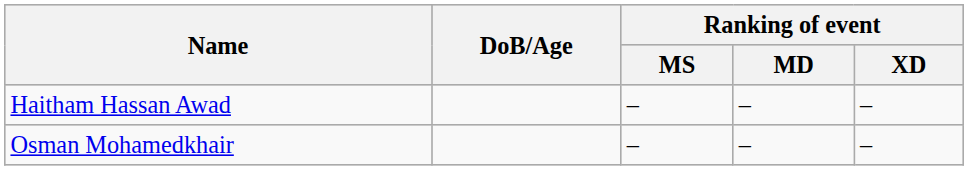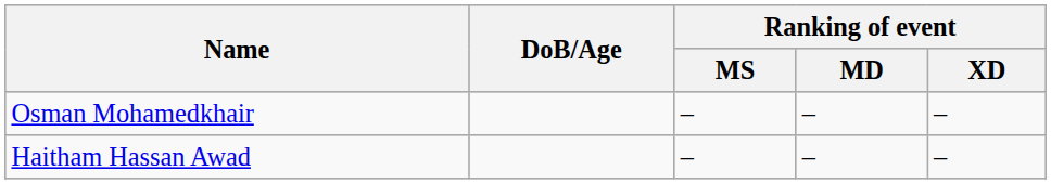rows swapped: Osman Mohamedkhair <-> Haitham Hassan Awad
